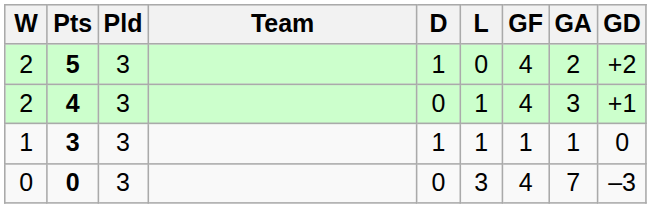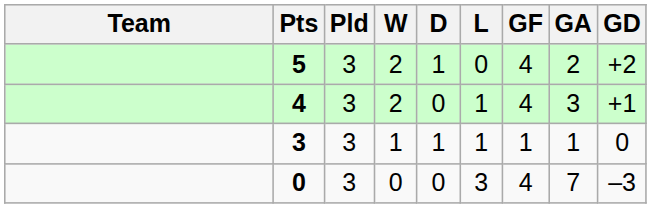columns swapped: Team <-> W
